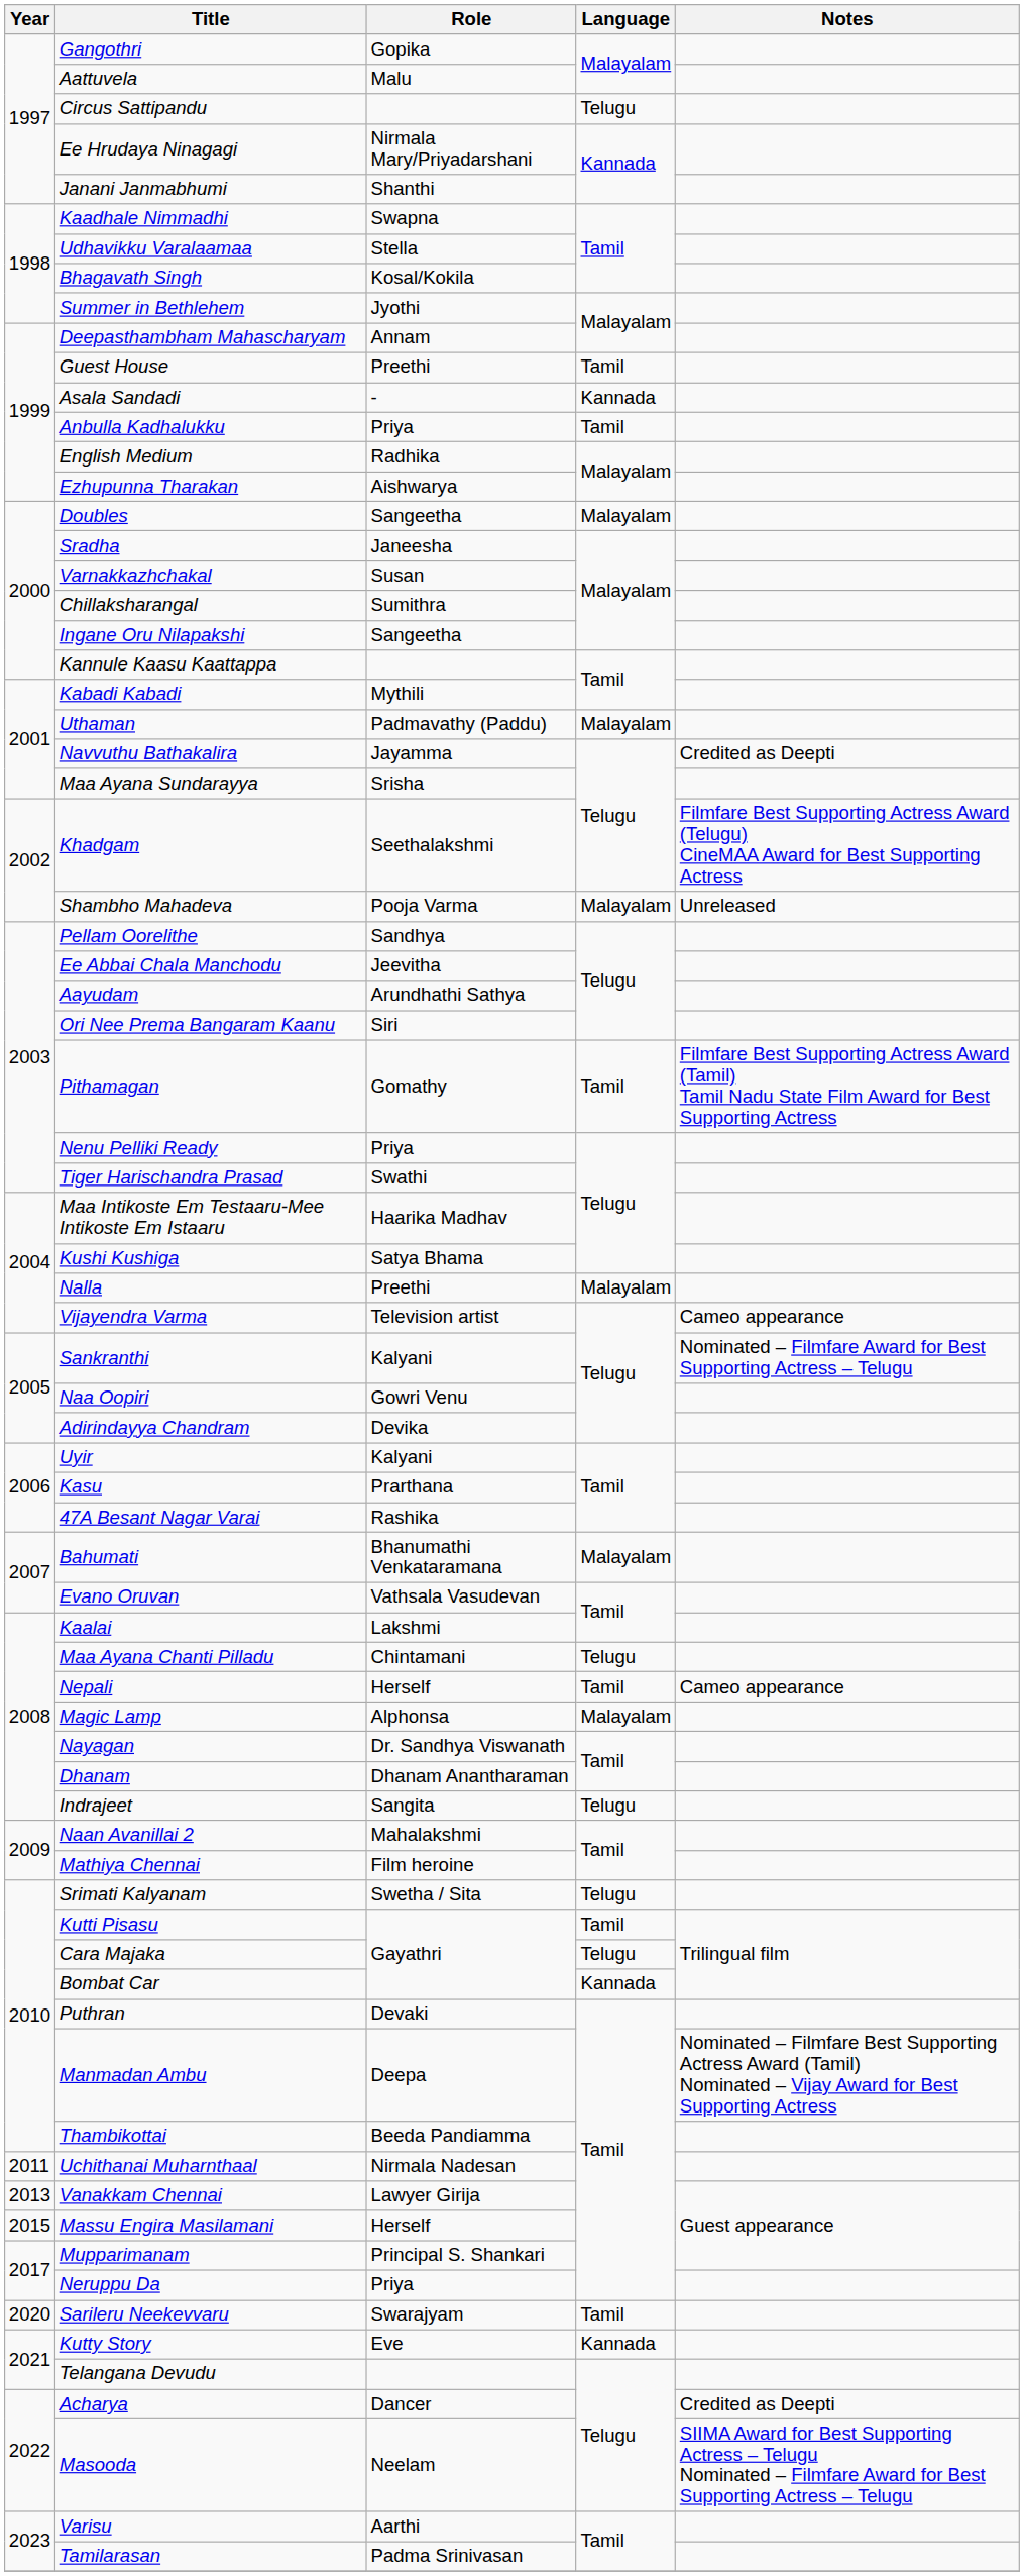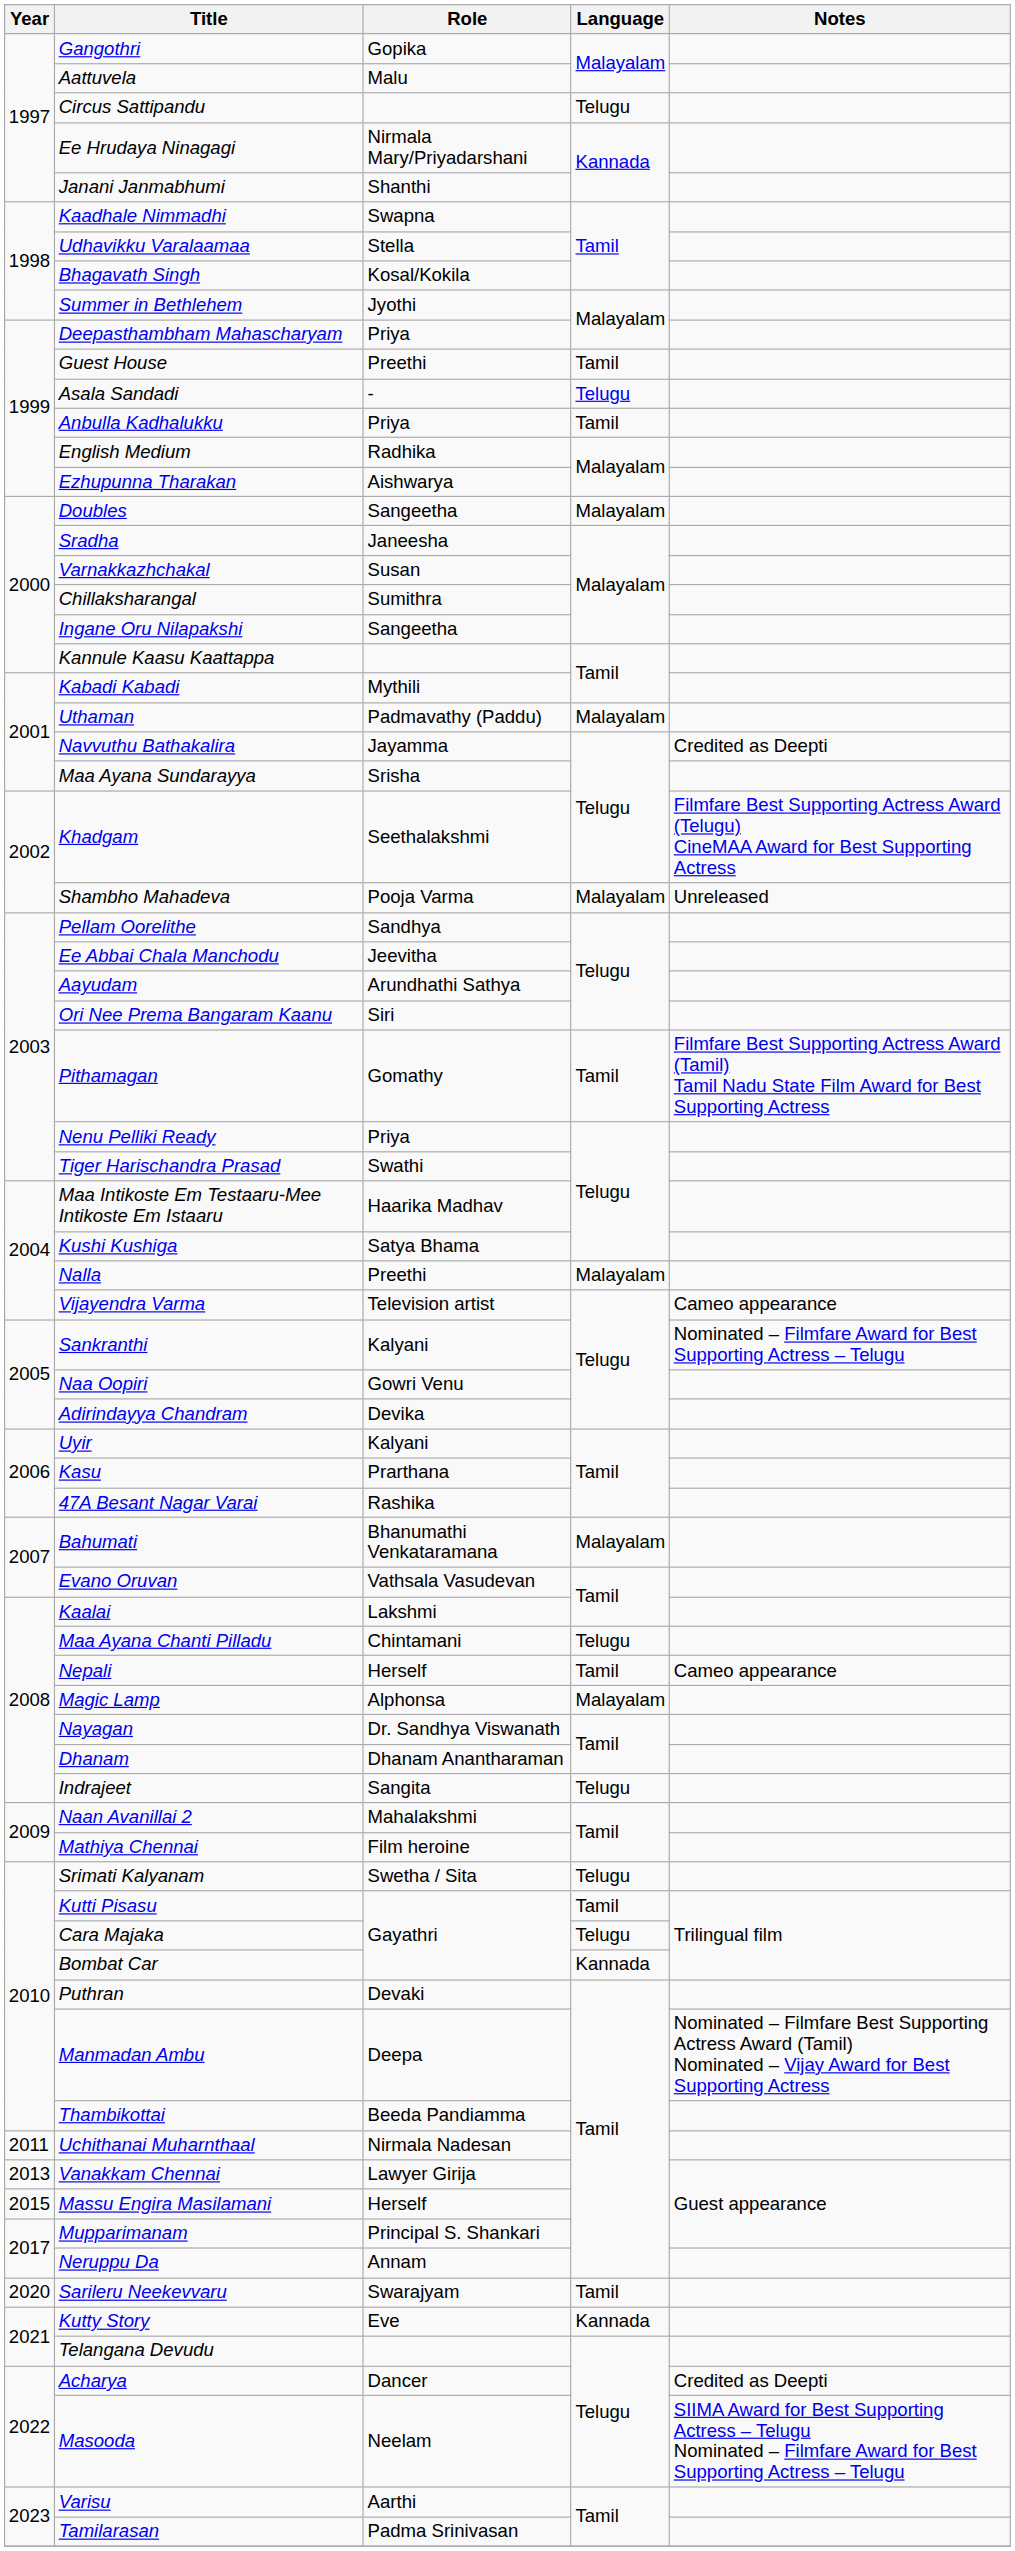Deepasthambham Mahascharyam | Role: Annam -> Priya
Asala Sandadi | Language: Kannada -> Telugu
Neruppu Da | Role: Priya -> Annam
